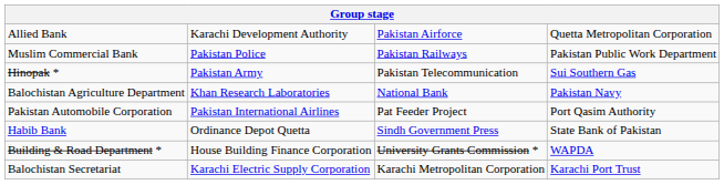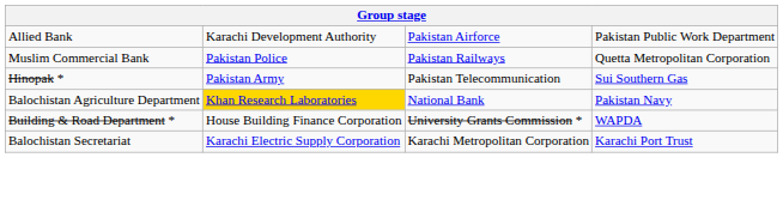Allied Bank | column 4: Quetta Metropolitan Corporation -> Pakistan Public Work Department
Muslim Commercial Bank | column 4: Pakistan Public Work Department -> Quetta Metropolitan Corporation
Balochistan Agriculture Department | column 2: no background -> gold background
- row: Pakistan Automobile Corporation | Pakistan International Airlines | Pat Feeder Project | Port Qasim Authority
- row: Habib Bank | Ordinance Depot Quetta | Sindh Government Press | State Bank of Pakistan
